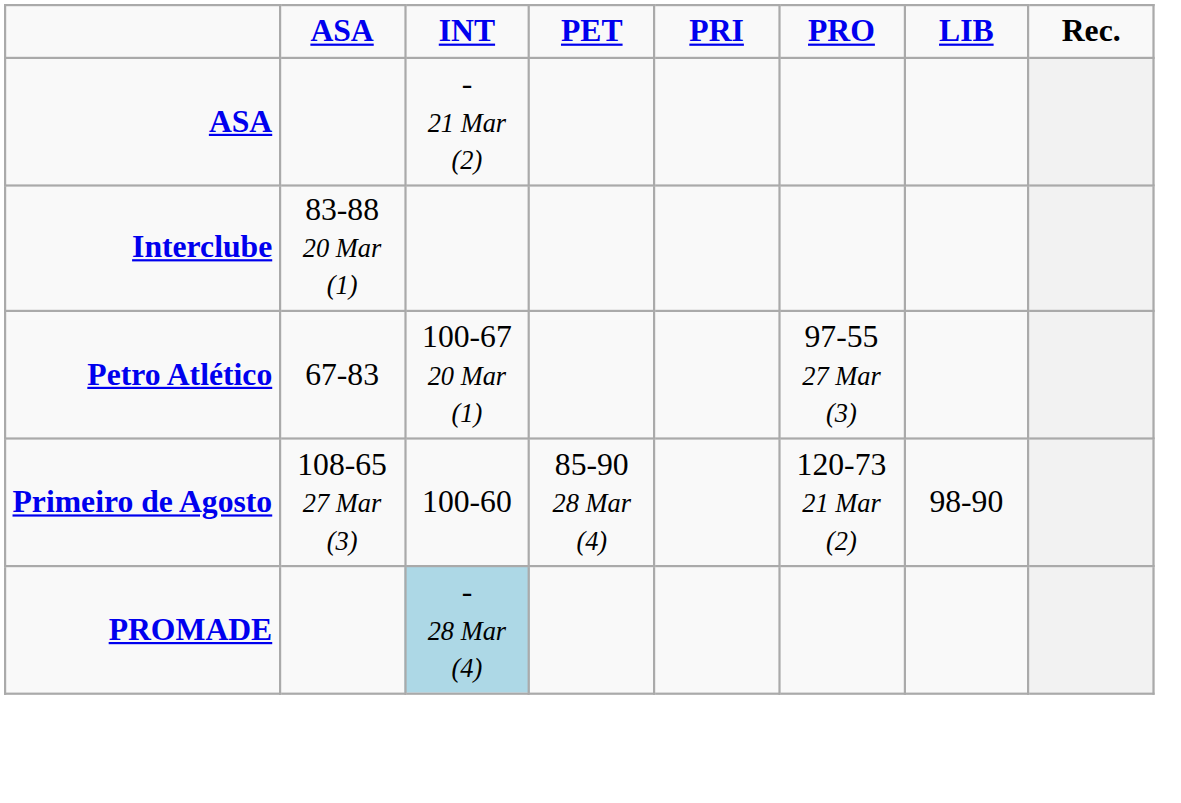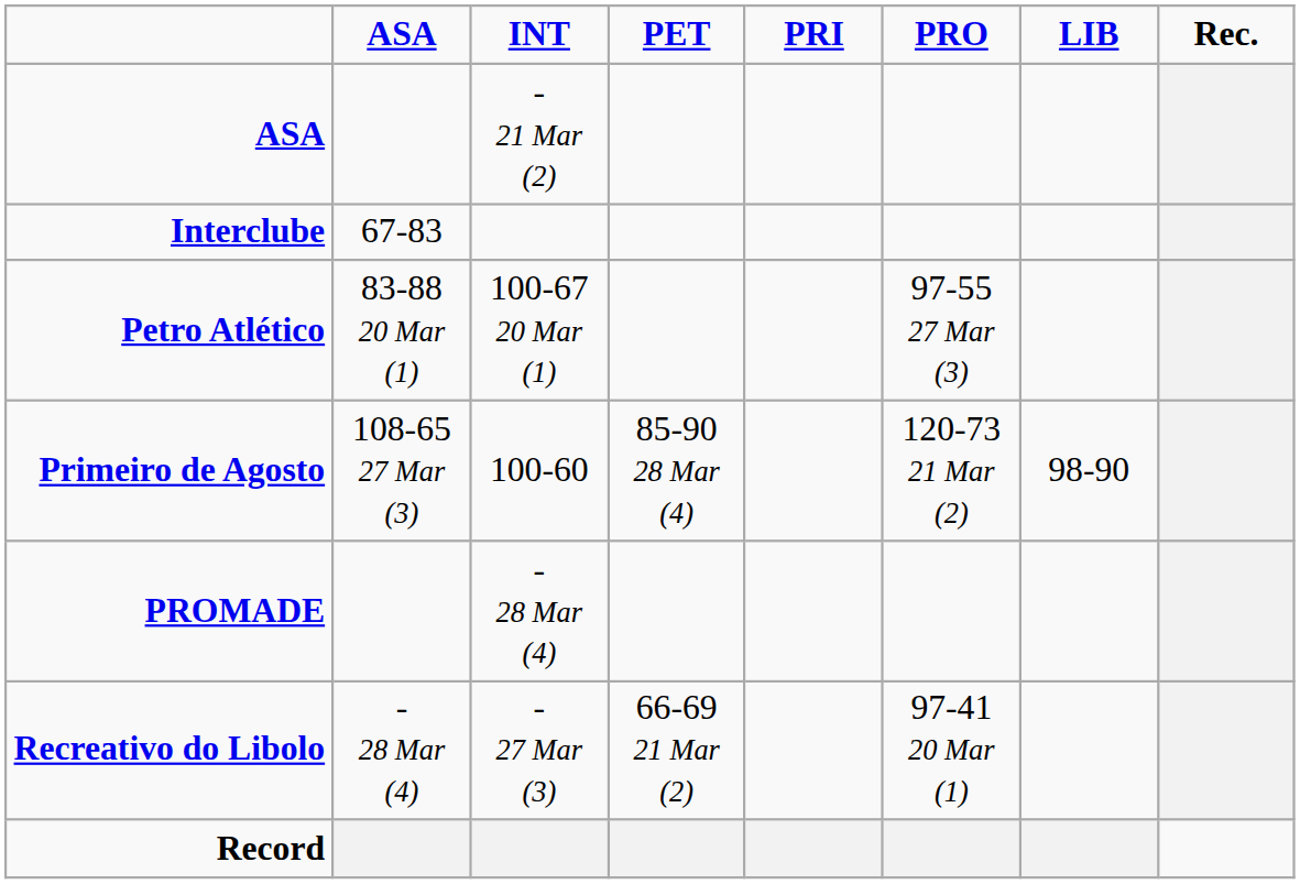Interclube | ASA: 83-88 20 Mar (1) -> 67-83
Petro Atlético | ASA: 67-83 -> 83-88 20 Mar (1)
PROMADE | INT: lightblue background -> no background
+ row: Recreativo do Libolo | - 28 Mar (4) | - 27 Mar (3) | 66-69 21 Mar (2) | 97-41 20 Mar (1)
+ row: Record
